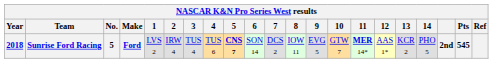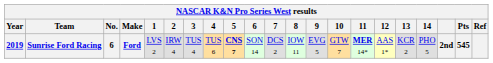Sunrise Ford Racing | Year: 2018 -> 2019
Sunrise Ford Racing | No.: 5 -> 6
